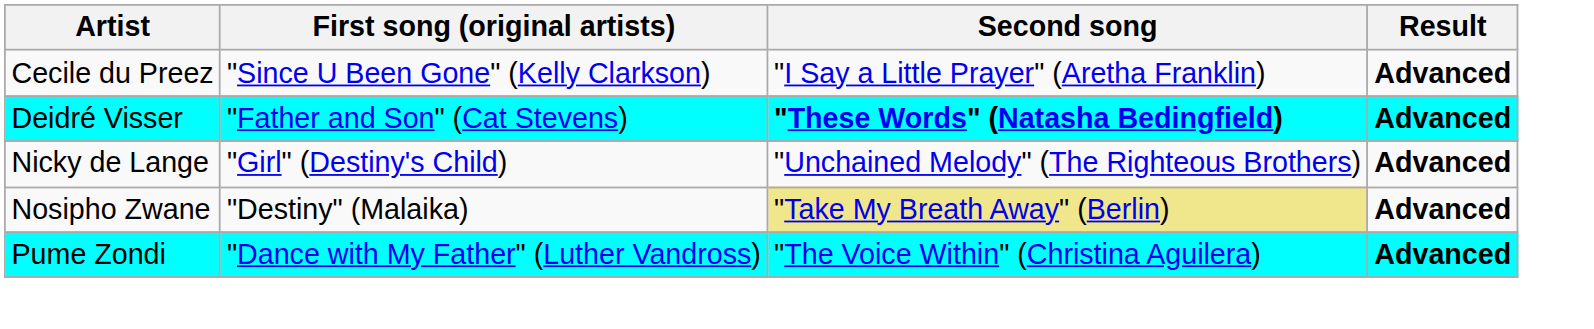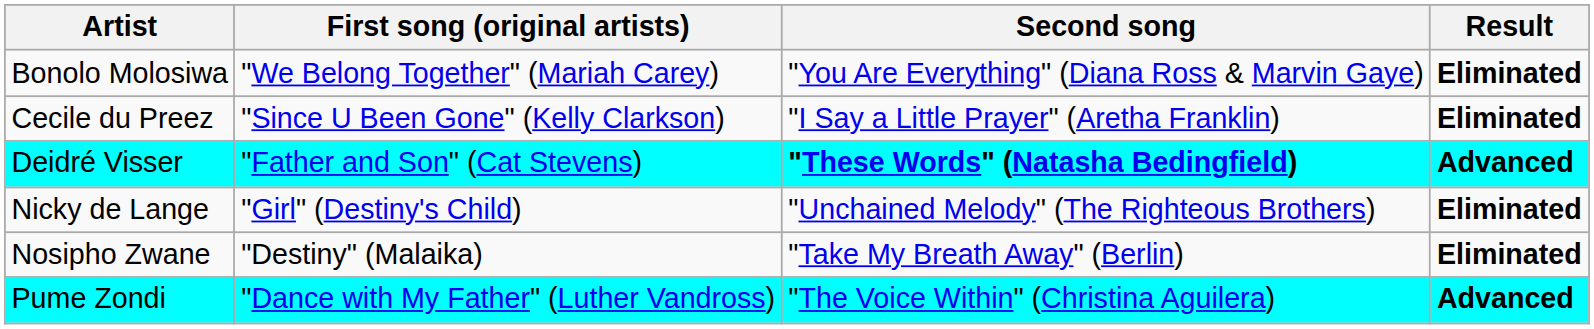+ row: Bonolo Molosiwa | "We Belong Together" (Mariah Carey) | "You Are Everything" (Diana Ross & Marvin Gaye) | Eliminated
Cecile du Preez | Result: Advanced -> Eliminated
Nicky de Lange | Result: Advanced -> Eliminated
Nosipho Zwane | Second song: khaki background -> no background
Nosipho Zwane | Result: Advanced -> Eliminated
